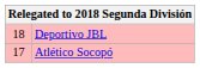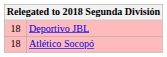Atlético Socopó | column 1: 17 -> 18
